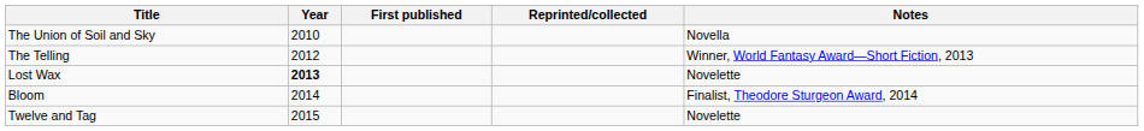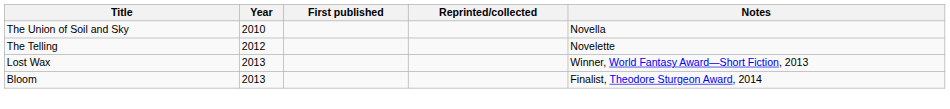The Telling | Notes: Winner, World Fantasy Award—Short Fiction, 2013 -> Novelette
Lost Wax | Year: bold -> normal
Lost Wax | Notes: Novelette -> Winner, World Fantasy Award—Short Fiction, 2013
Bloom | Year: 2014 -> 2013
- row: Twelve and Tag | 2015 | Novelette
